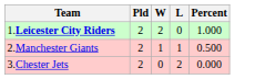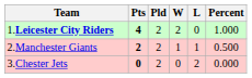+ column: Pts | 4 | 2 | 0
